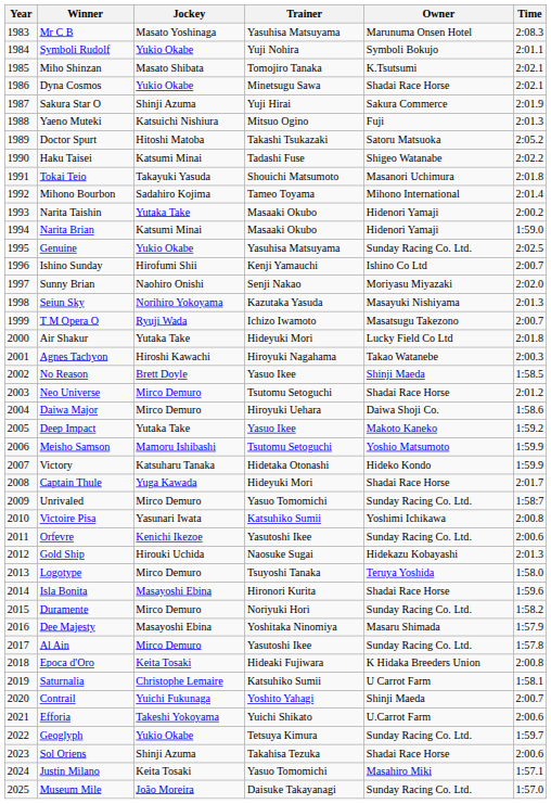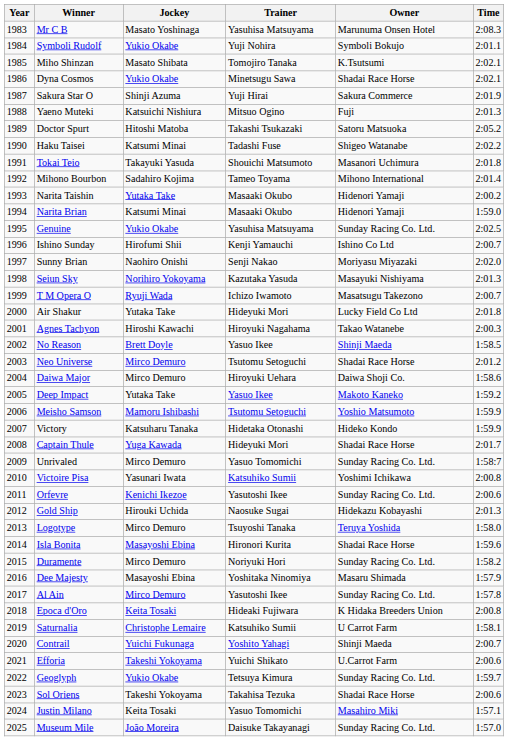Sol Oriens | Jockey: Shinji Azuma -> Takeshi Yokoyama
